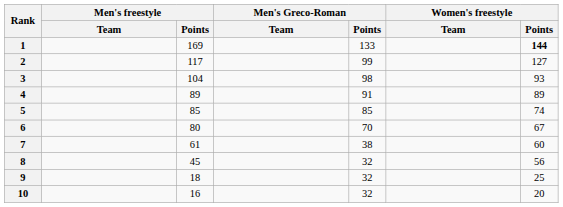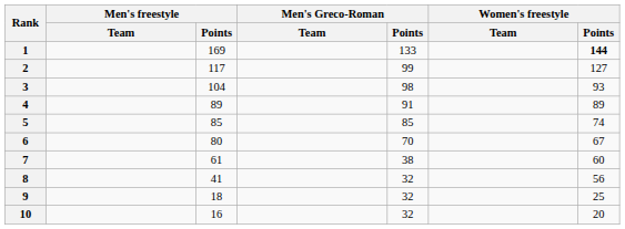8 | Men's freestyle / Points: 45 -> 41
